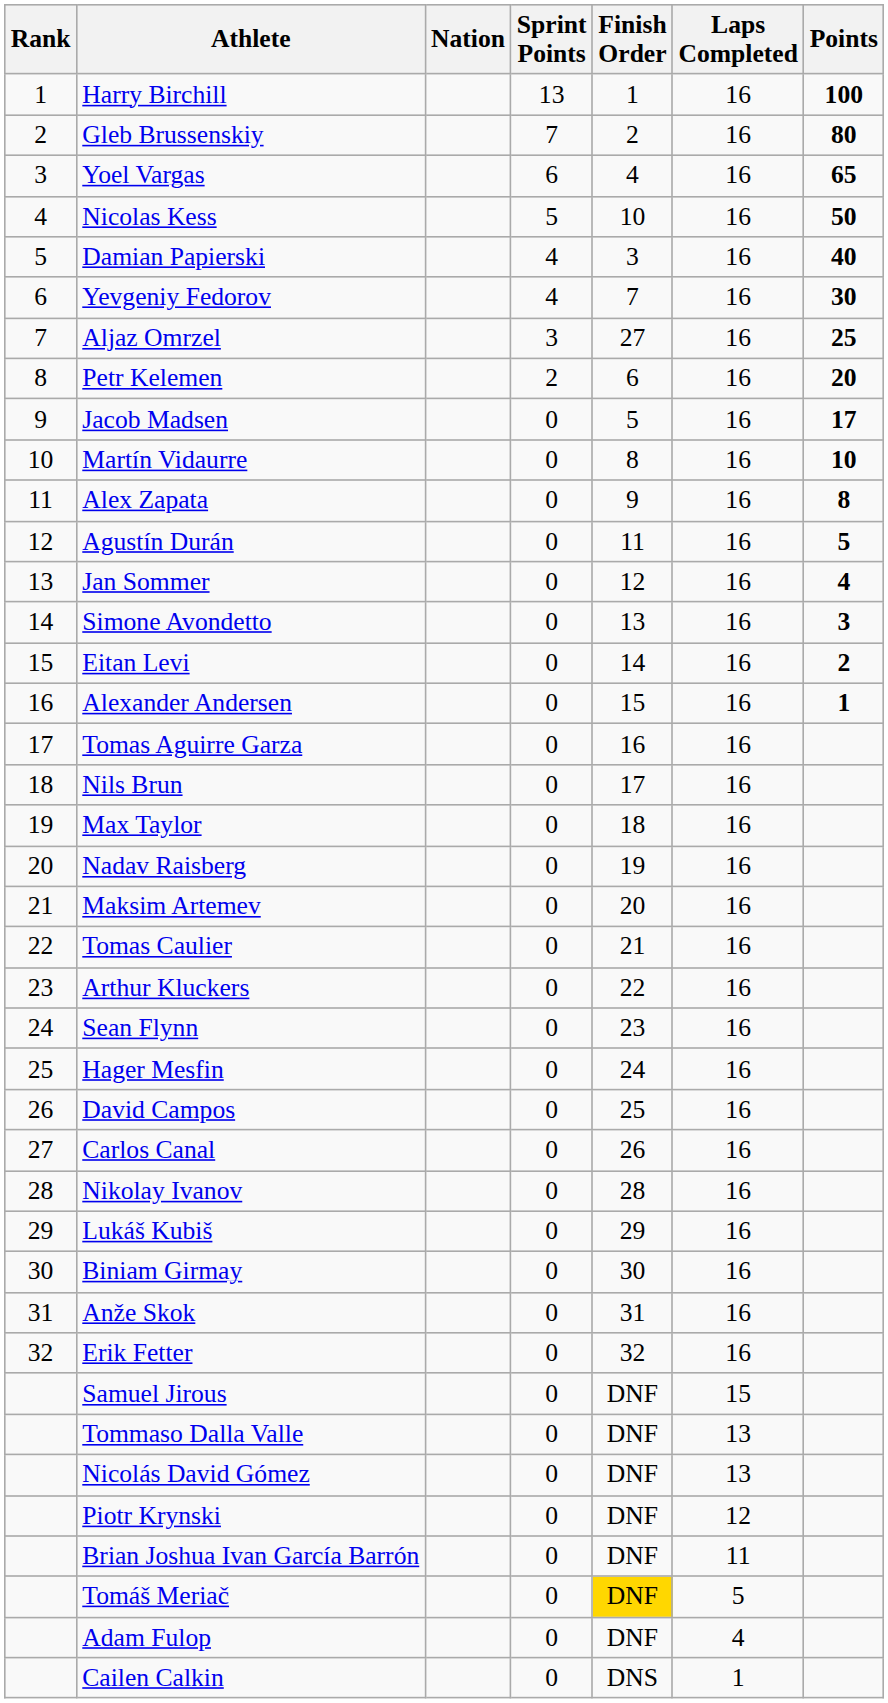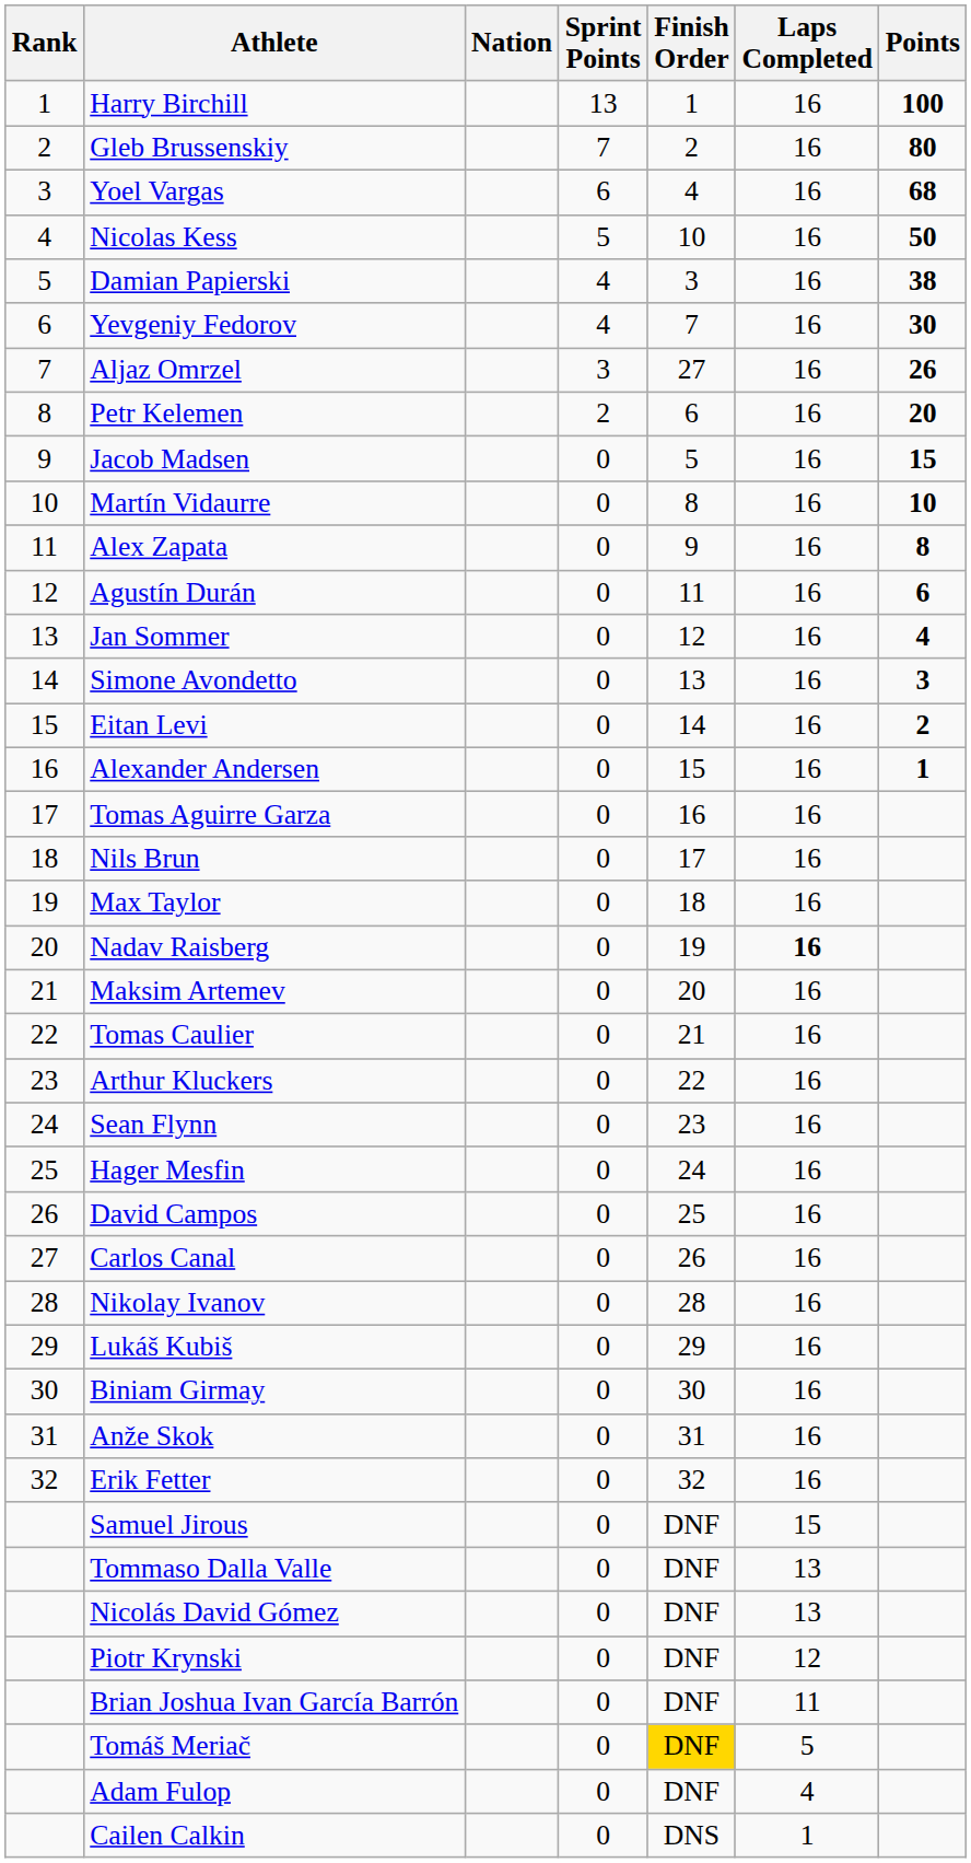Yoel Vargas | Points: 65 -> 68
Damian Papierski | Points: 40 -> 38
Aljaz Omrzel | Points: 25 -> 26
Jacob Madsen | Points: 17 -> 15
Agustín Durán | Points: 5 -> 6
Nadav Raisberg | Laps Completed: normal -> bold
